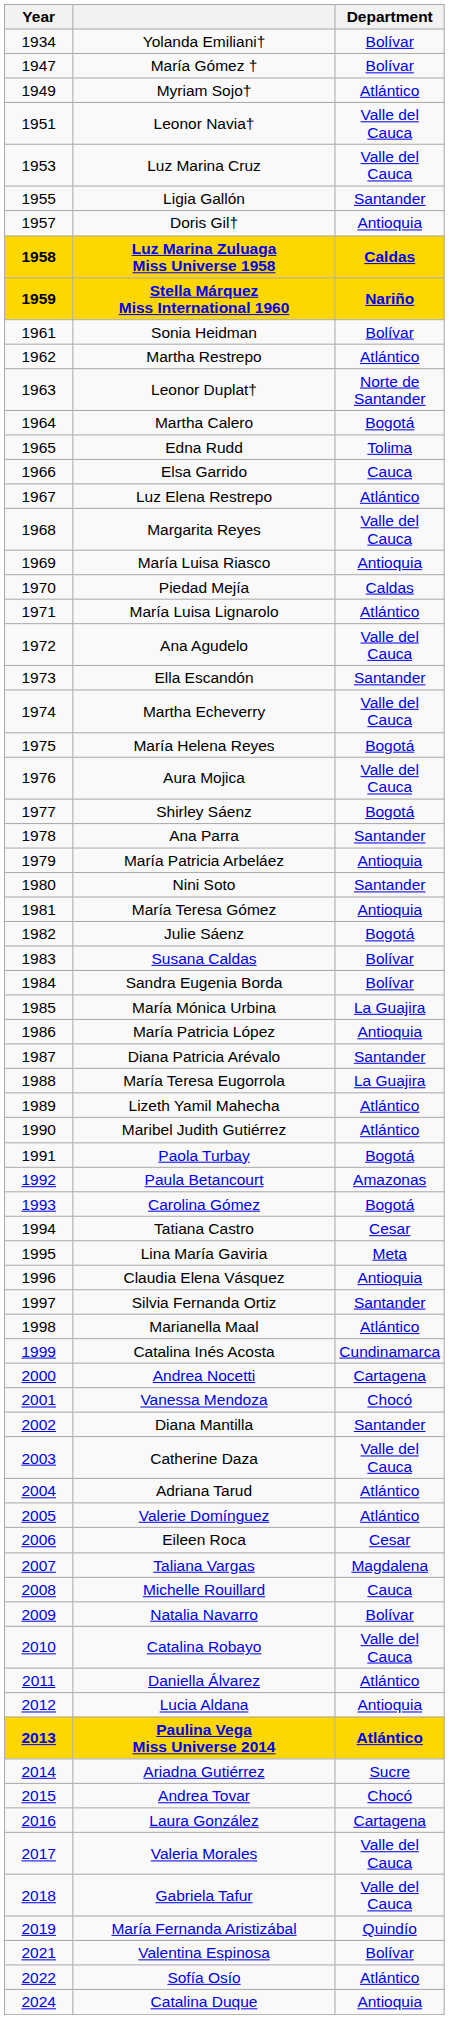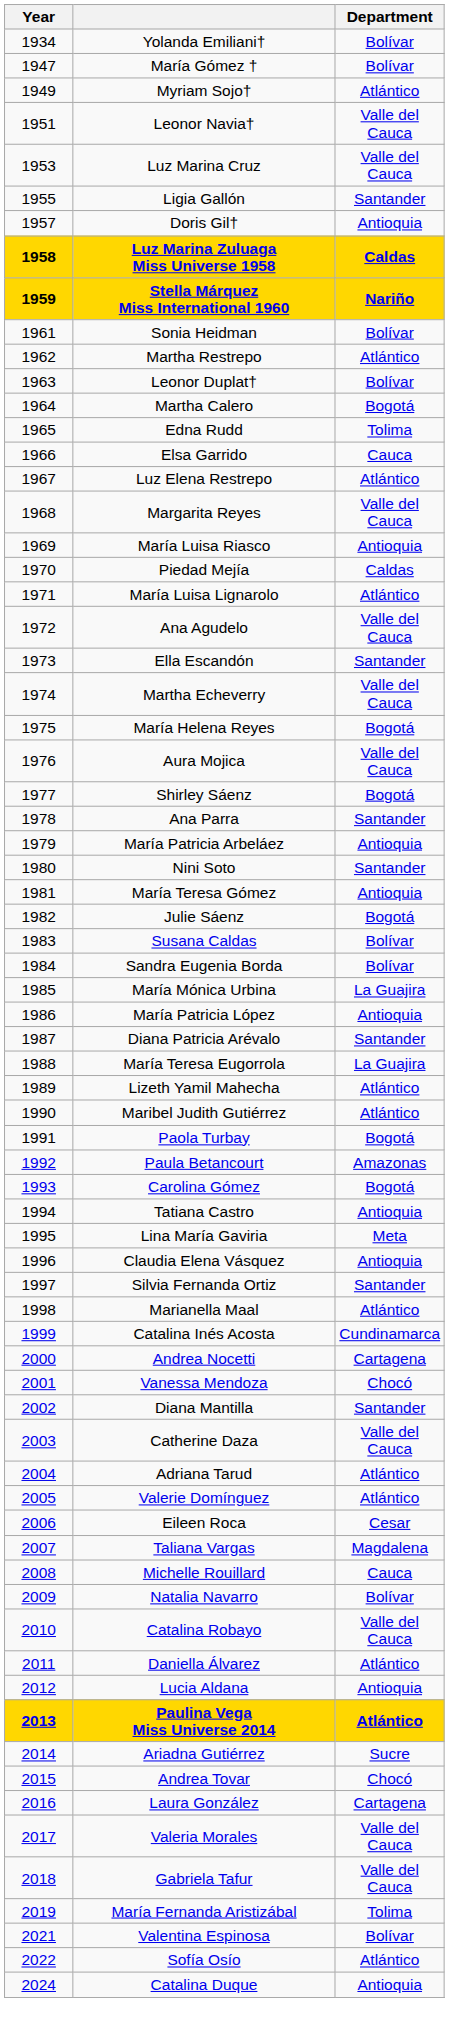Leonor Duplat† | Department: Norte de Santander -> Bolívar
Tatiana Castro | Department: Cesar -> Antioquia
María Fernanda Aristizábal | Department: Quindío -> Tolima
